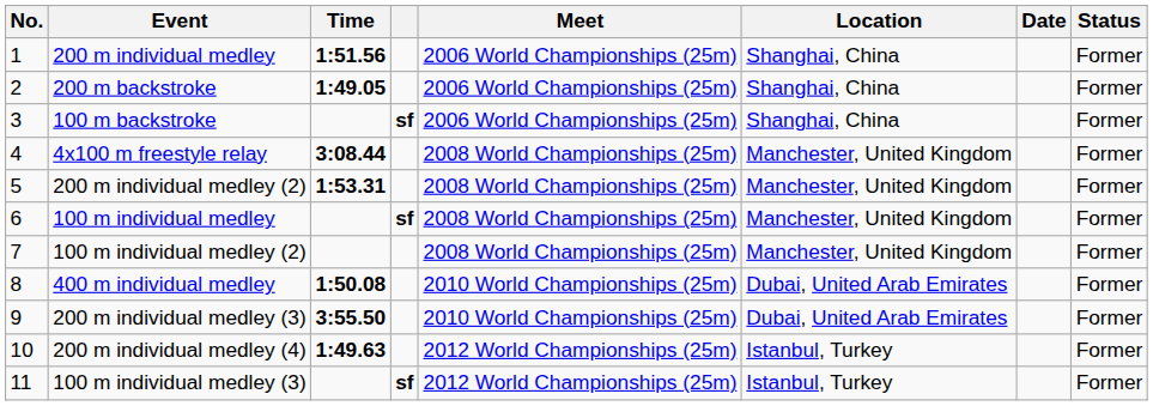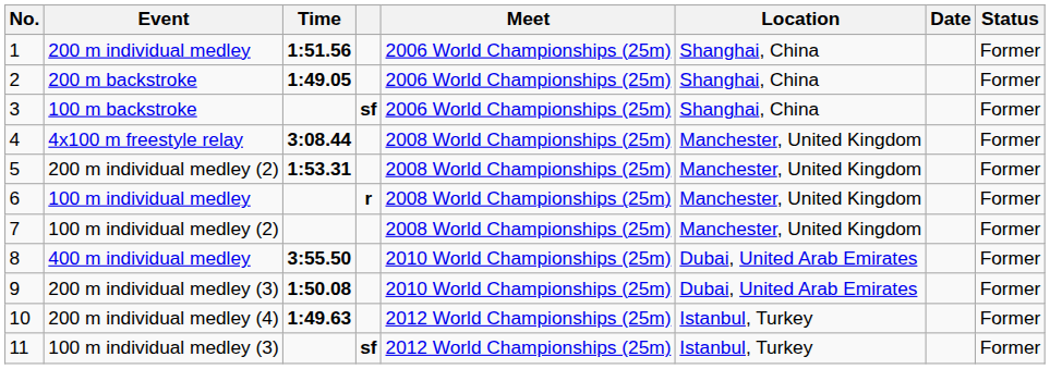100 m individual medley | column 4: sf -> r
400 m individual medley | Time: 1:50.08 -> 3:55.50
200 m individual medley (3) | Time: 3:55.50 -> 1:50.08
